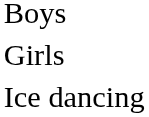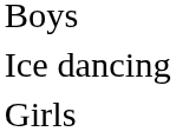rows swapped: Girls <-> Ice dancing
